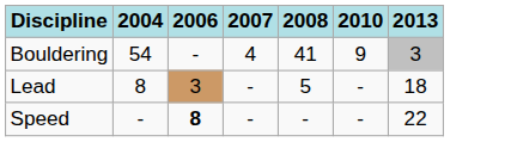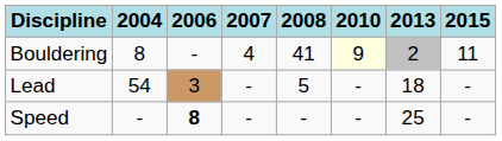+ column: 2015 | 11 | - | -
Bouldering | 2004: 54 -> 8
Bouldering | 2010: no background -> lightyellow background
Bouldering | 2013: 3 -> 2
Lead | 2004: 8 -> 54
Speed | 2013: 22 -> 25
